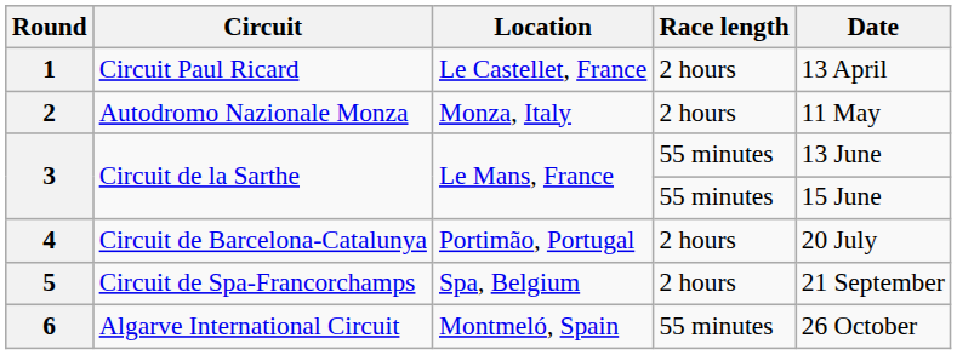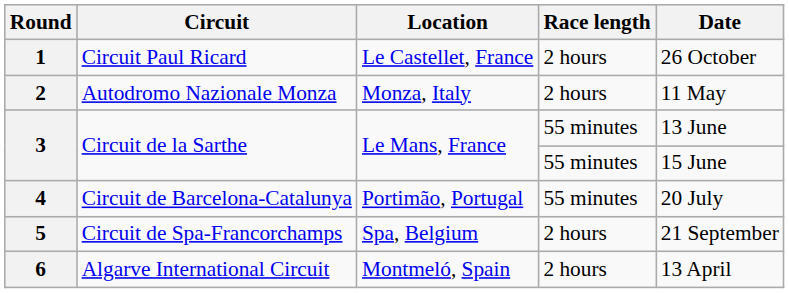1 | Date: 13 April -> 26 October
4 | Race length: 2 hours -> 55 minutes
6 | Race length: 55 minutes -> 2 hours
6 | Date: 26 October -> 13 April
